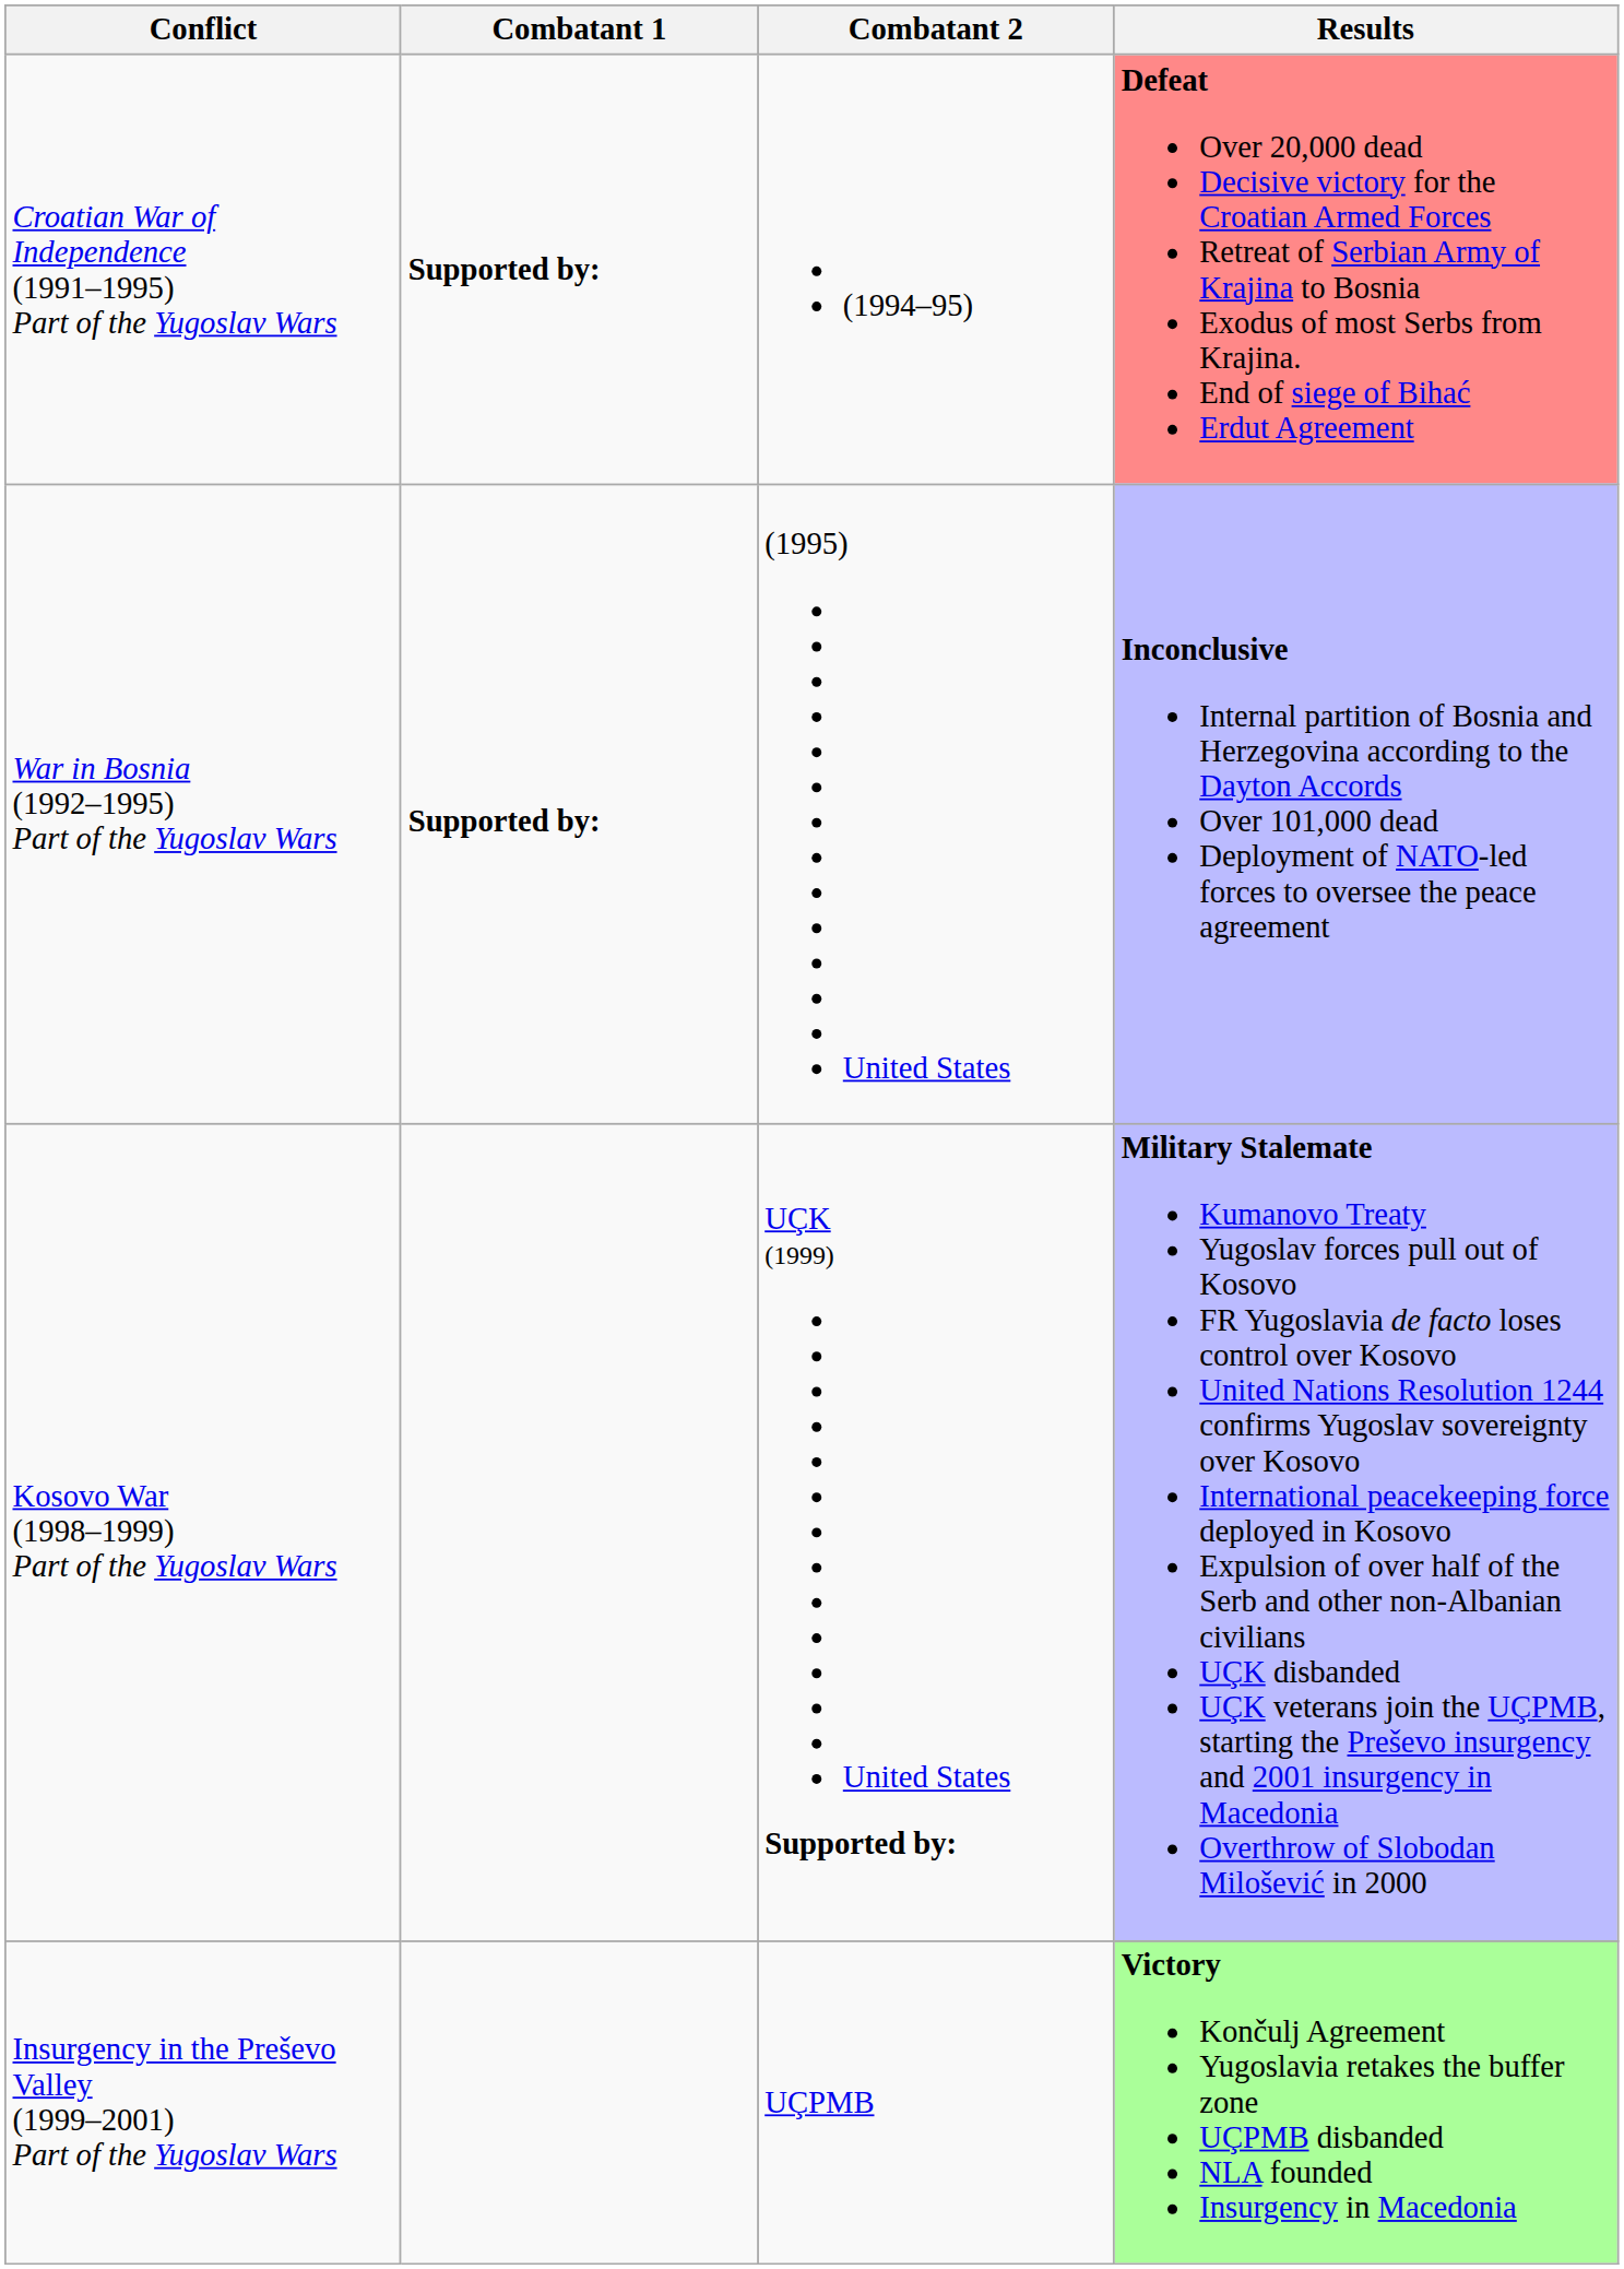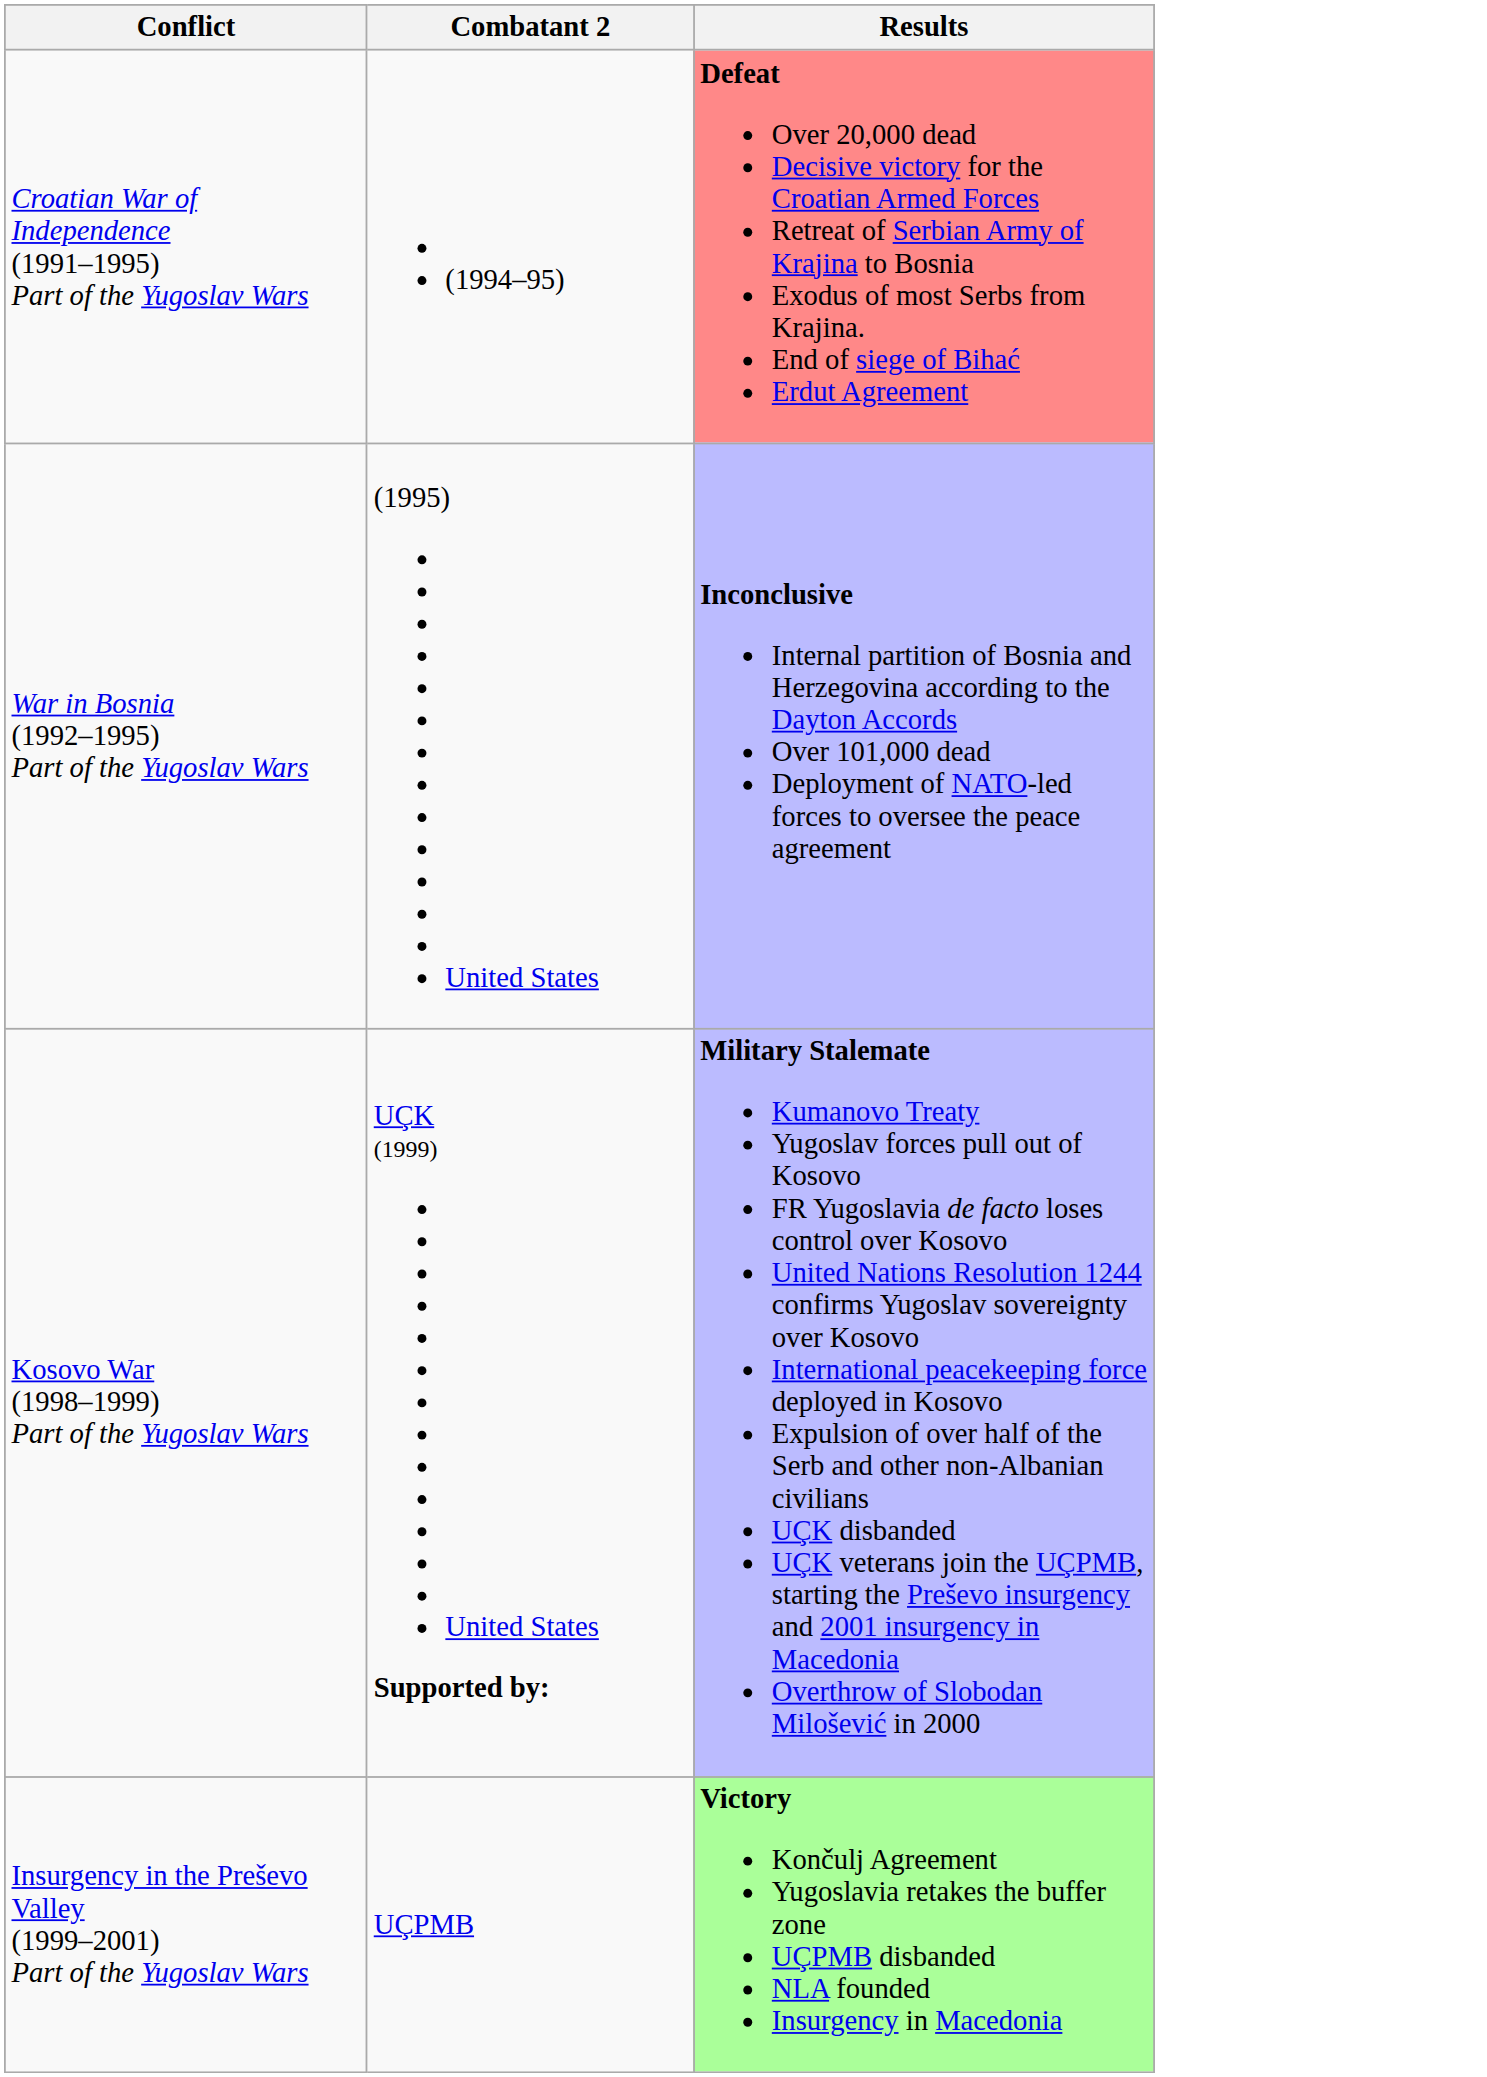- column: Combatant 1 | Supported by: | Supported by:
